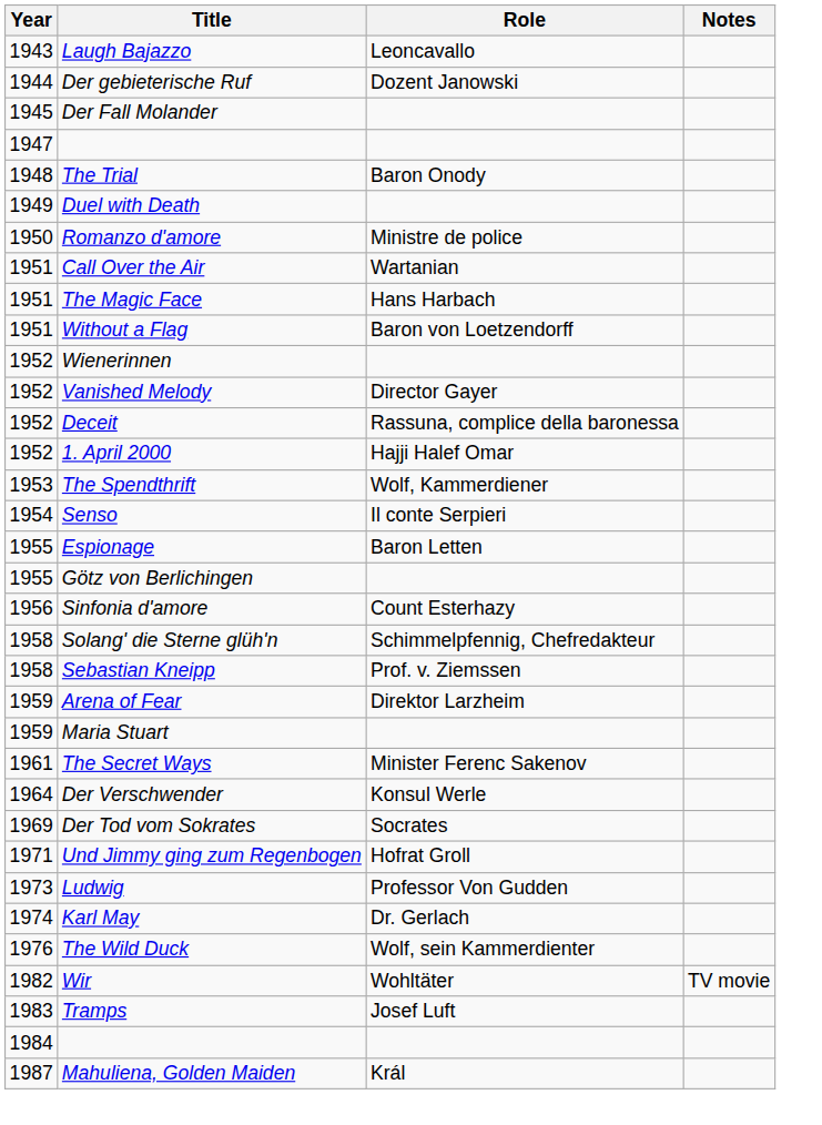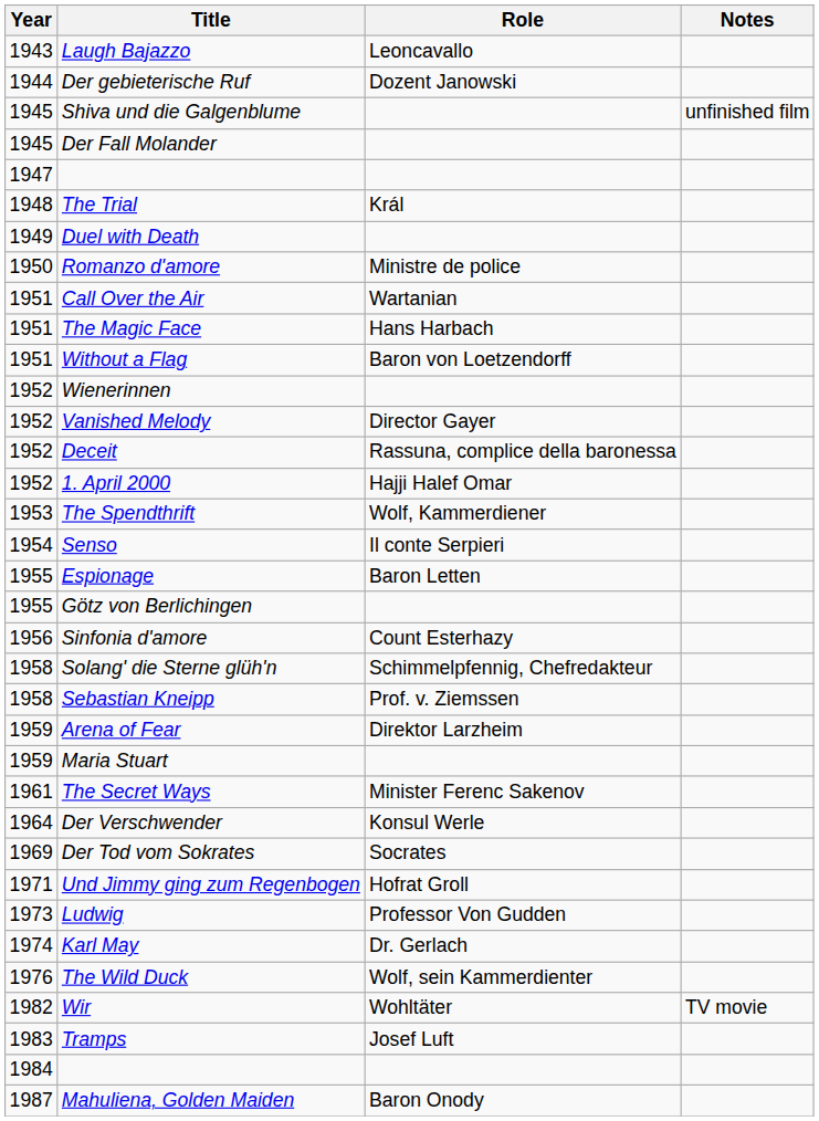+ row: 1945 | Shiva und die Galgenblume | unfinished film
The Trial | Role: Baron Onody -> Král
Mahuliena, Golden Maiden | Role: Král -> Baron Onody
